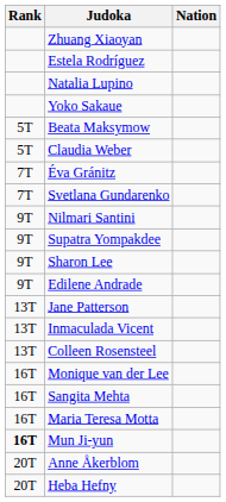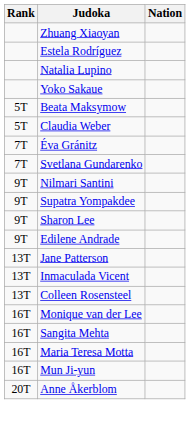Mun Ji-yun | Rank: bold -> normal
- row: 20T | Heba Hefny
